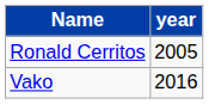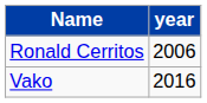Ronald Cerritos | year: 2005 -> 2006
